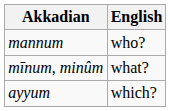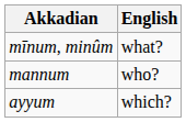rows swapped: mannum <-> mīnum, minûm
